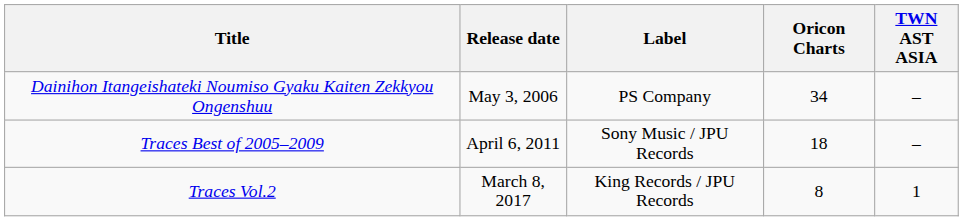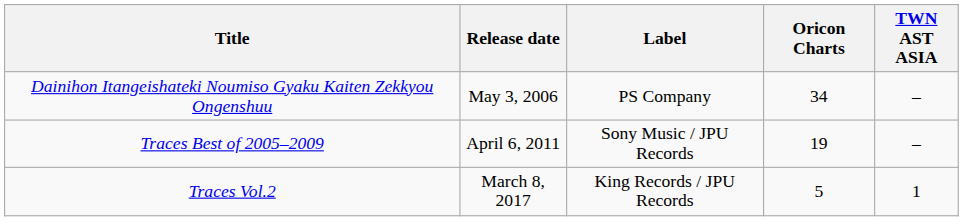Traces Best of 2005–2009 | Oricon Charts: 18 -> 19
Traces Vol.2 | Oricon Charts: 8 -> 5
